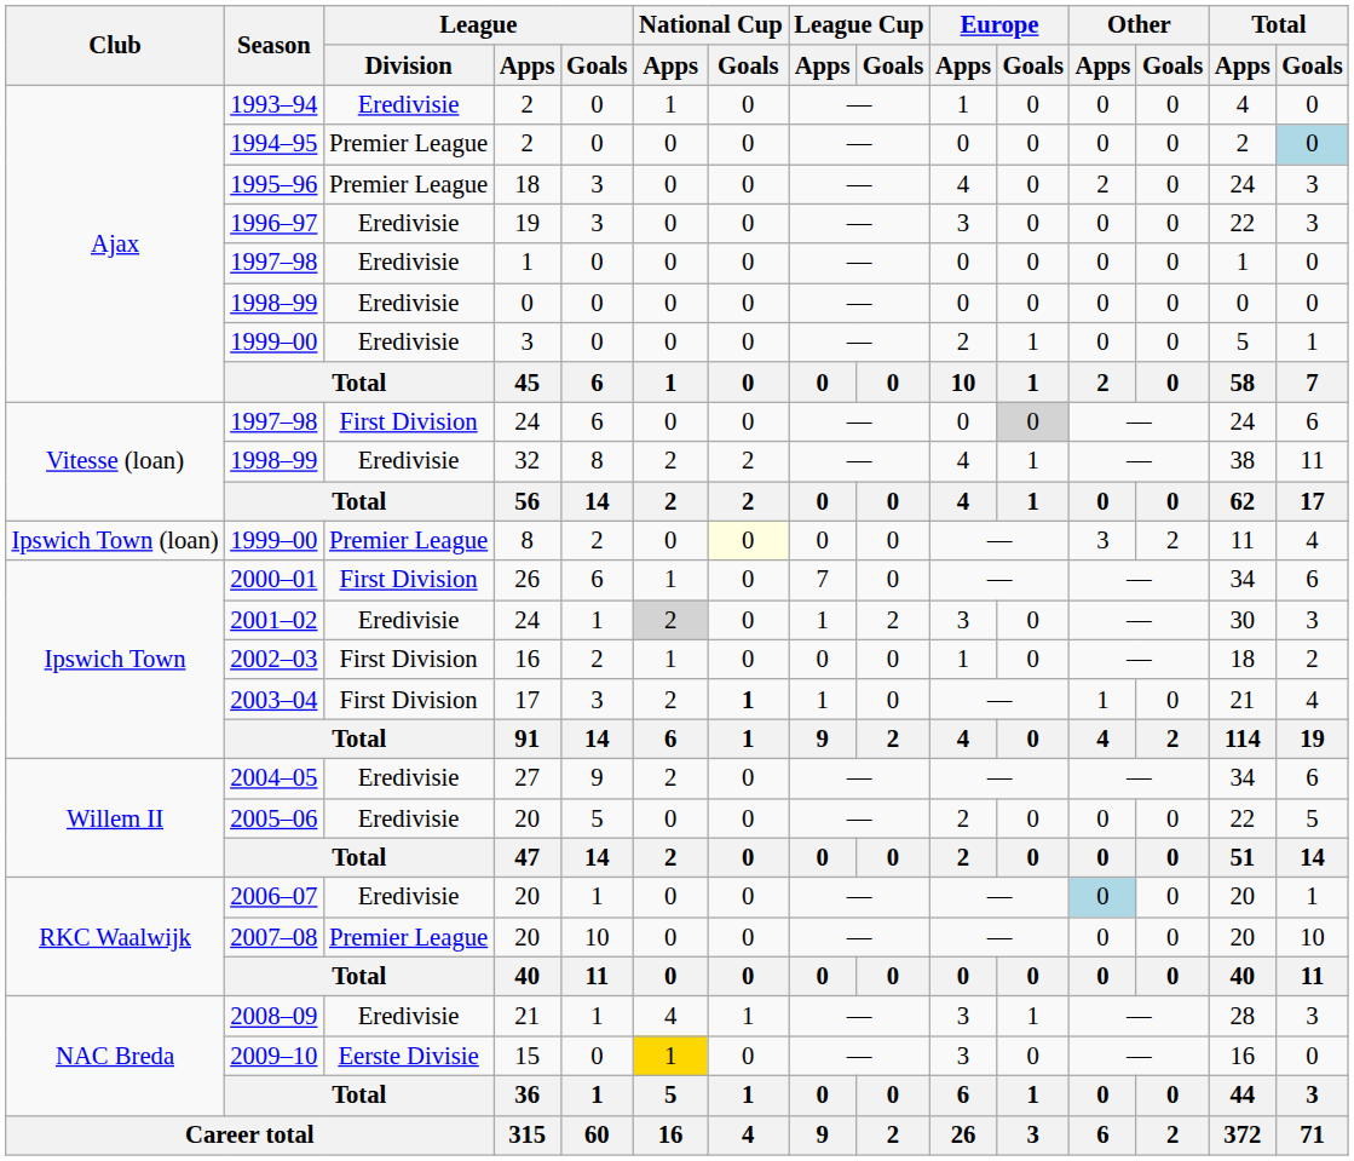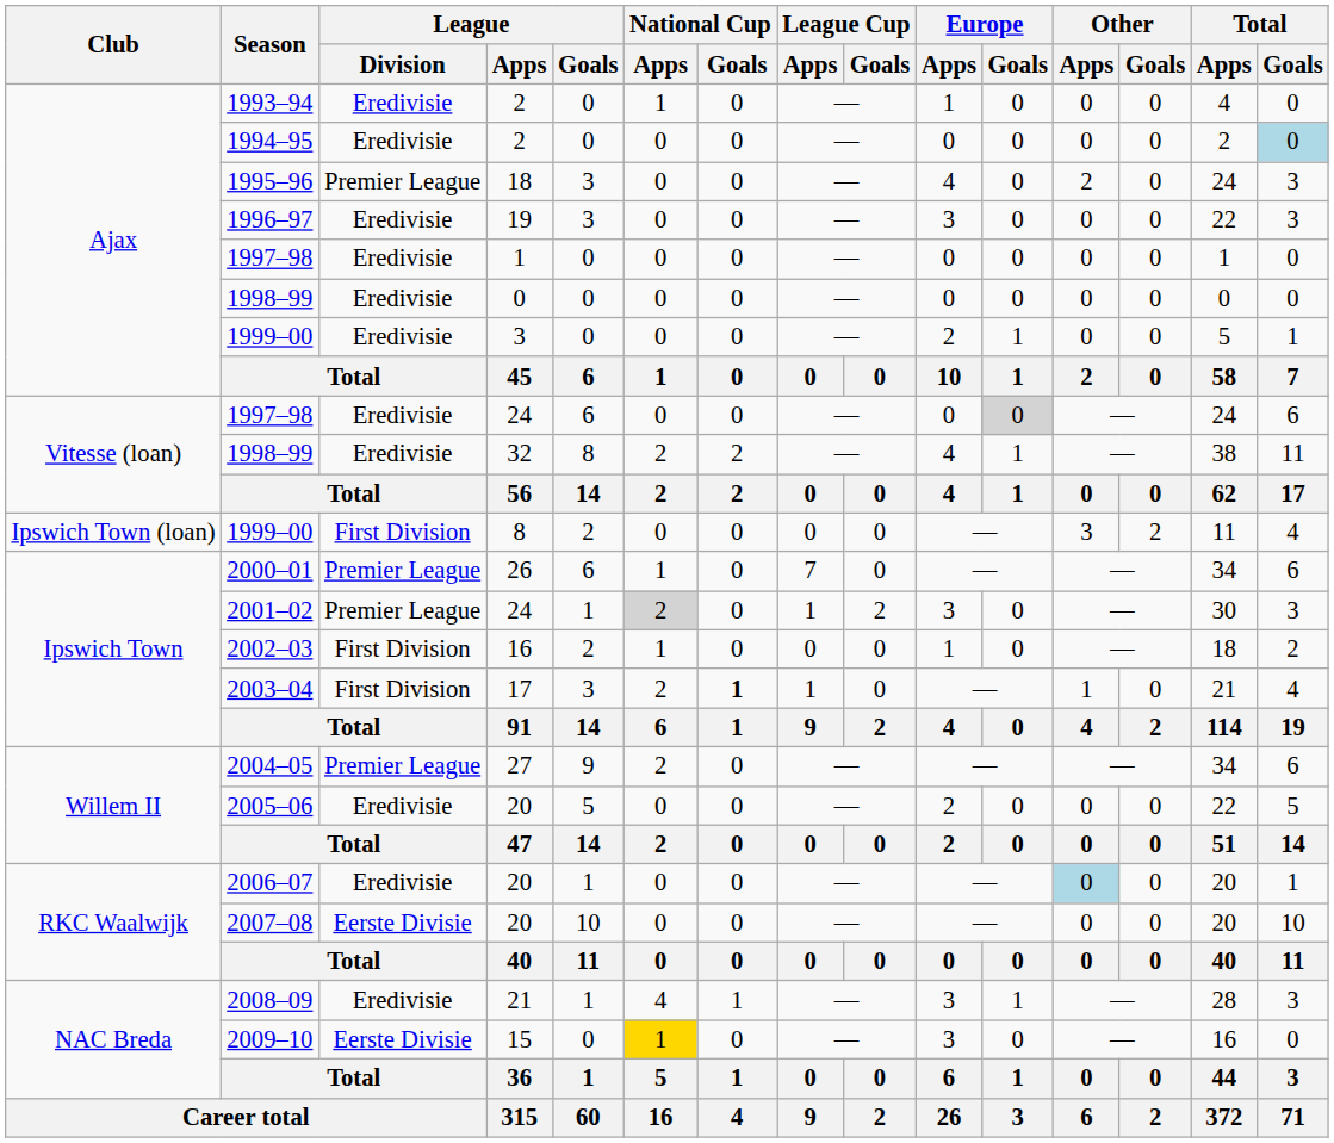1994–95 | League / Division: Premier League -> Eredivisie
1997–98 / 24 | League / Division: First Division -> Eredivisie
1999–00 / 8 | League / Division: Premier League -> First Division
1999–00 / 8 | National Cup / Goals: lightyellow background -> no background
2000–01 | League / Division: First Division -> Premier League
2001–02 | League / Division: Eredivisie -> Premier League
2004–05 | League / Division: Eredivisie -> Premier League
2007–08 | League / Division: Premier League -> Eerste Divisie
